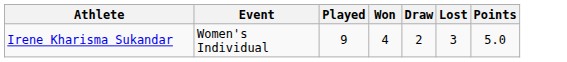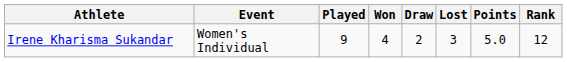+ column: Rank | 12
